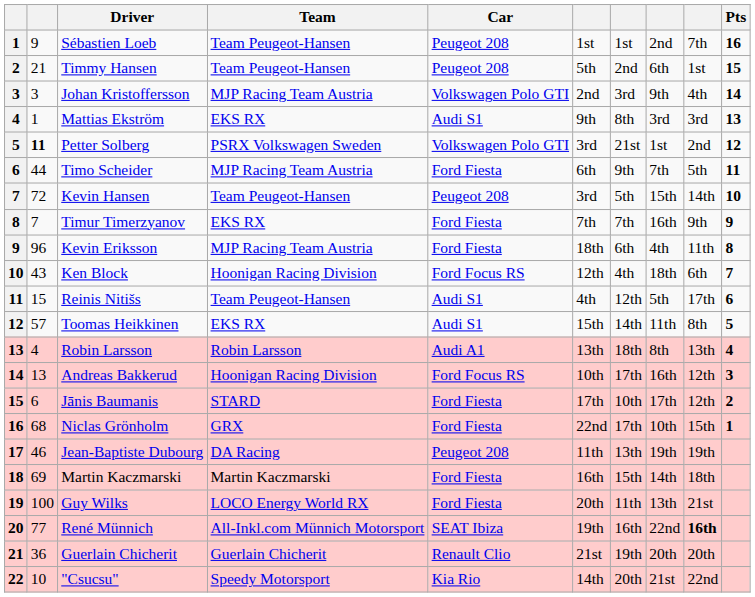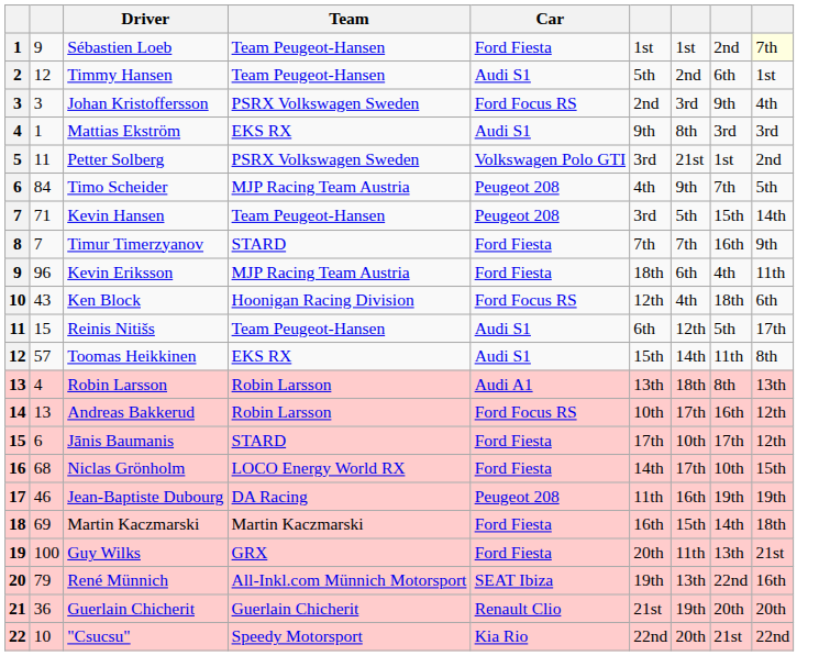- column: Pts | 16 | 15 | 14 | 13 | 12 | 11 | 10 | 9 | 8 | 7 | 6 | 5 | 4 | 3 | 2 | 1
Sébastien Loeb | Car: Peugeot 208 -> Ford Fiesta
Sébastien Loeb | column 9: no background -> lightyellow background
Timmy Hansen | column 2: 21 -> 12
Timmy Hansen | Car: Peugeot 208 -> Audi S1
Johan Kristoffersson | Team: MJP Racing Team Austria -> PSRX Volkswagen Sweden
Johan Kristoffersson | Car: Volkswagen Polo GTI -> Ford Focus RS
Petter Solberg | column 2: bold -> normal
Timo Scheider | column 2: 44 -> 84
Timo Scheider | Car: Ford Fiesta -> Peugeot 208
Timo Scheider | column 6: 6th -> 4th
Kevin Hansen | column 2: 72 -> 71
Timur Timerzyanov | Team: EKS RX -> STARD
Reinis Nitišs | column 6: 4th -> 6th
Andreas Bakkerud | Team: Hoonigan Racing Division -> Robin Larsson
Niclas Grönholm | Team: GRX -> LOCO Energy World RX
Niclas Grönholm | column 6: 22nd -> 14th
Jean-Baptiste Dubourg | column 7: 13th -> 16th
Guy Wilks | Team: LOCO Energy World RX -> GRX
René Münnich | column 2: 77 -> 79
René Münnich | column 7: 16th -> 13th
René Münnich | column 9: bold -> normal
"Csucsu" | column 6: 14th -> 22nd
